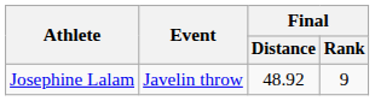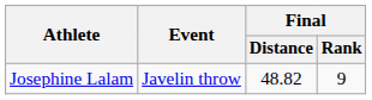Josephine Lalam | Final / Distance: 48.92 -> 48.82
